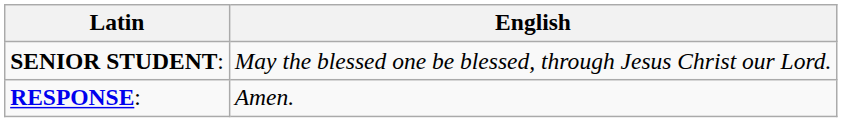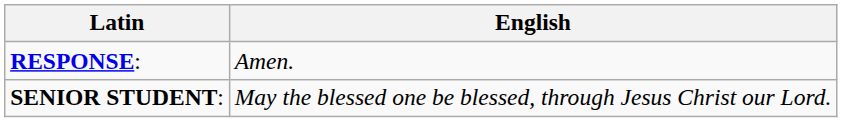rows swapped: SENIOR STUDENT: <-> RESPONSE:
